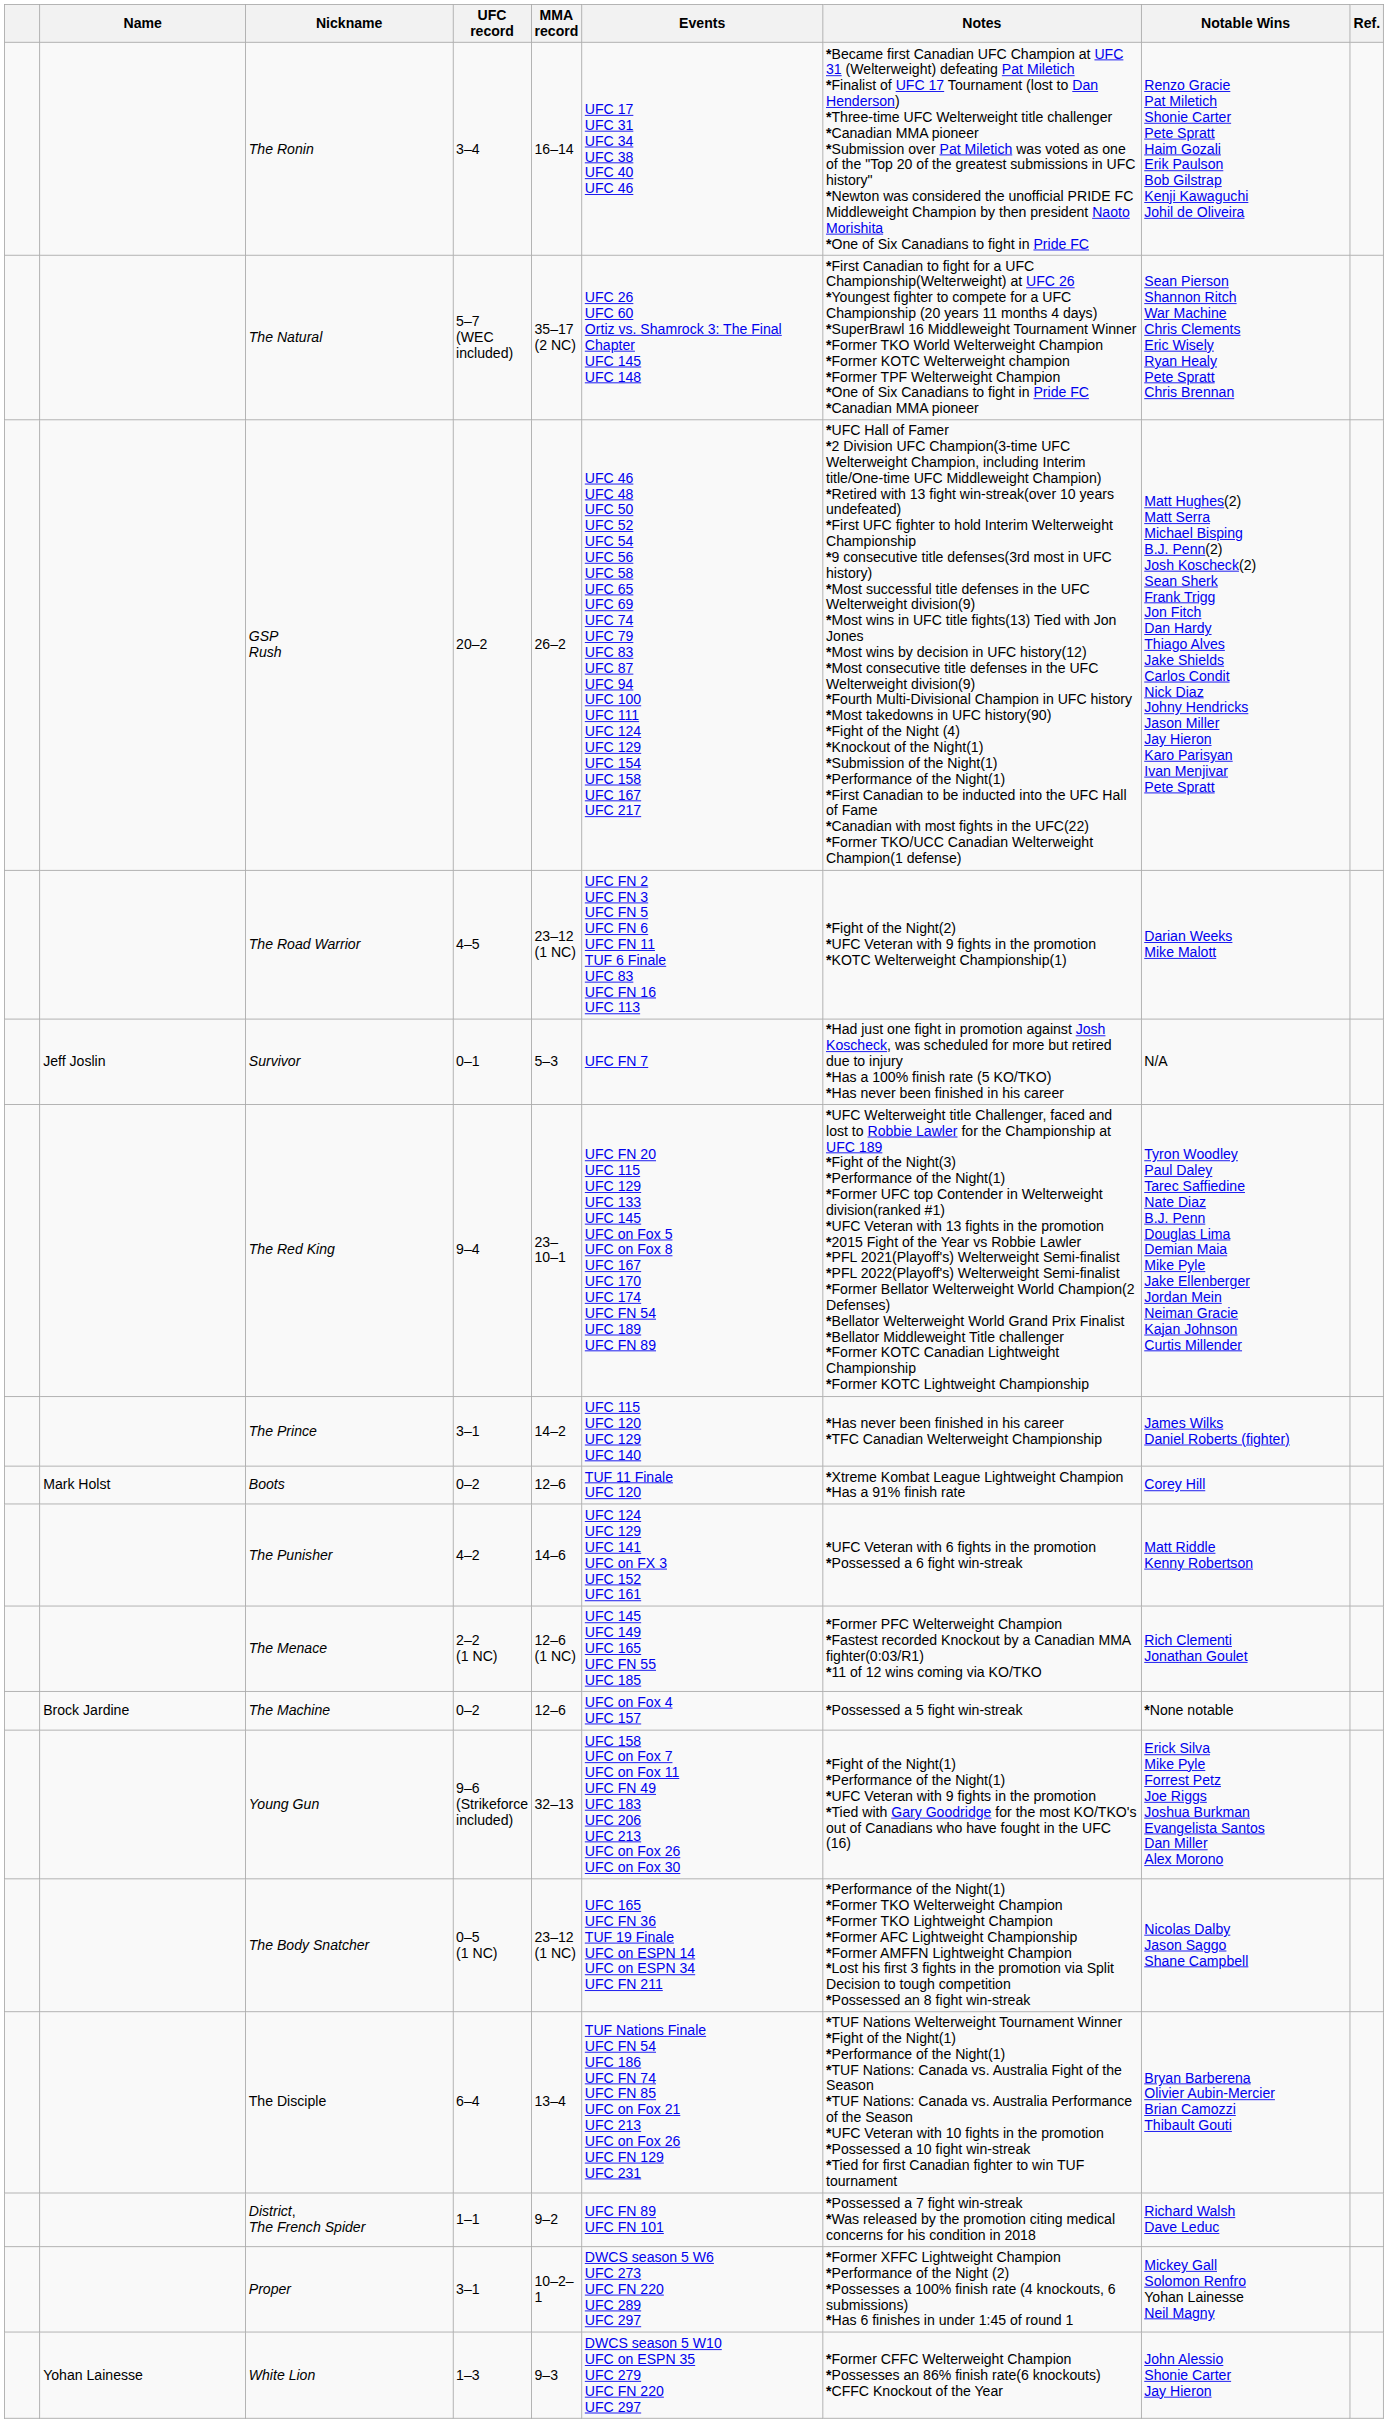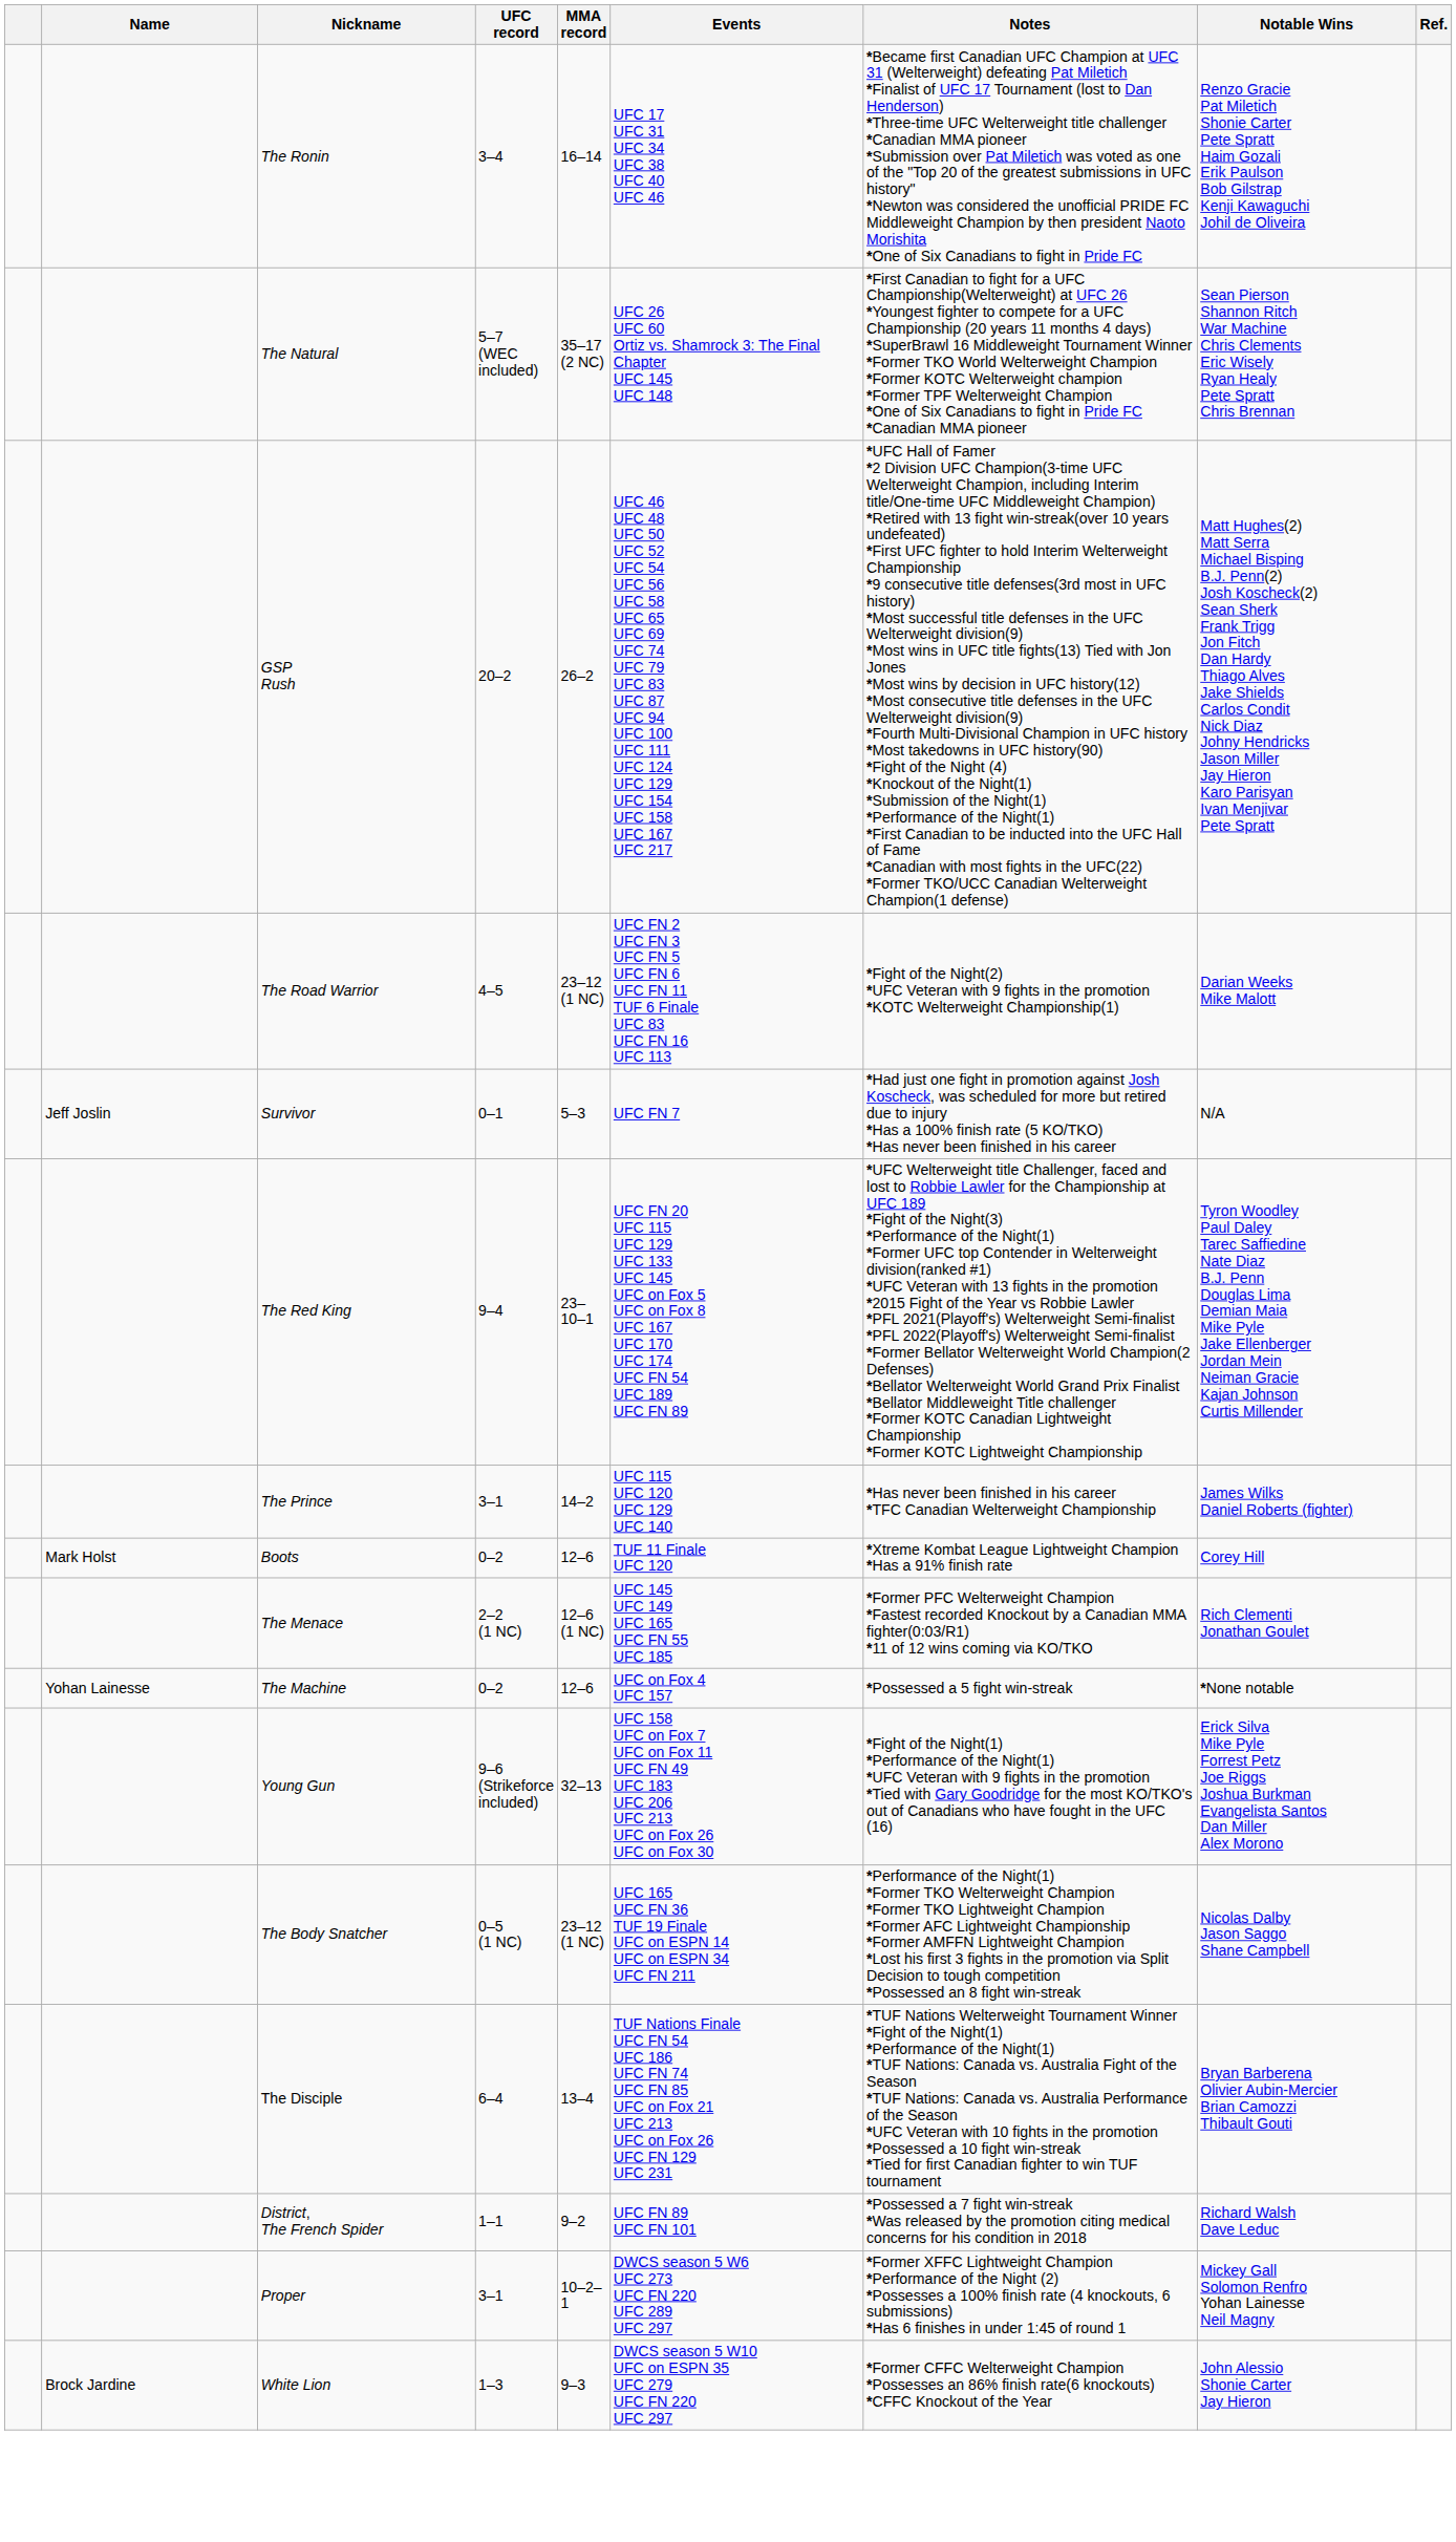- row: The Punisher | 4–2 | 14–6 | UFC 124 UFC 129 UFC 141 UFC on FX 3 UFC 152 UFC 161 | *UFC Veteran with 6 fights in the promotion *Possessed a 6 fight win-streak | Matt Riddle Kenny Robertson
The Machine | Name: Brock Jardine -> Yohan Lainesse
White Lion | Name: Yohan Lainesse -> Brock Jardine
